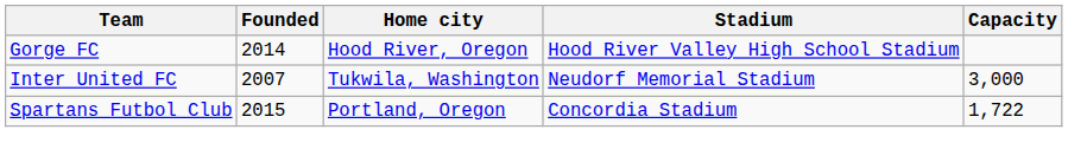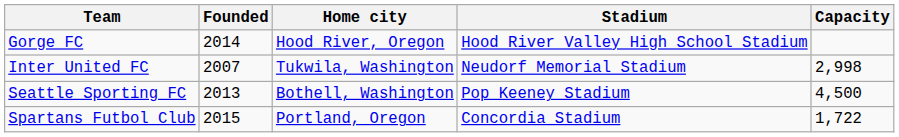Inter United FC | Capacity: 3,000 -> 2,998
+ row: Seattle Sporting FC | 2013 | Bothell, Washington | Pop Keeney Stadium | 4,500
